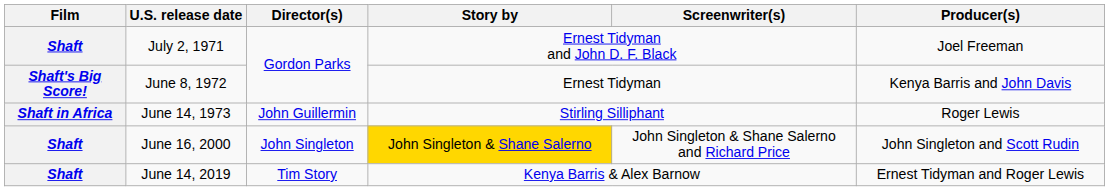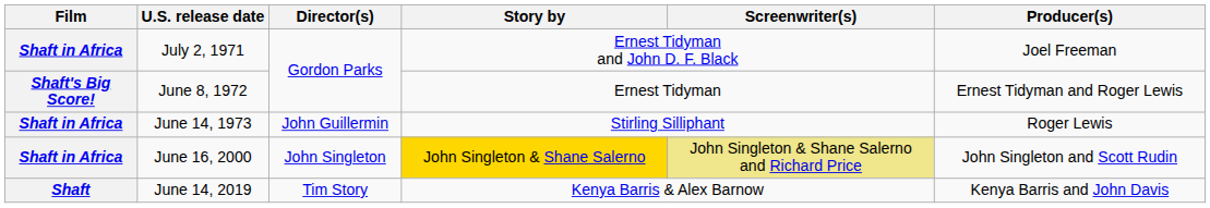July 2, 1971 | Film: Shaft -> Shaft in Africa
June 8, 1972 | Producer(s): Kenya Barris and John Davis -> Ernest Tidyman and Roger Lewis
June 16, 2000 | Film: Shaft -> Shaft in Africa
June 16, 2000 | Screenwriter(s): no background -> khaki background
June 14, 2019 | Producer(s): Ernest Tidyman and Roger Lewis -> Kenya Barris and John Davis
